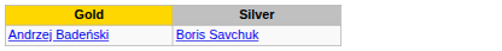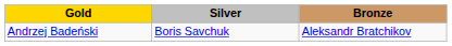+ column: Bronze | Aleksandr Bratchikov
